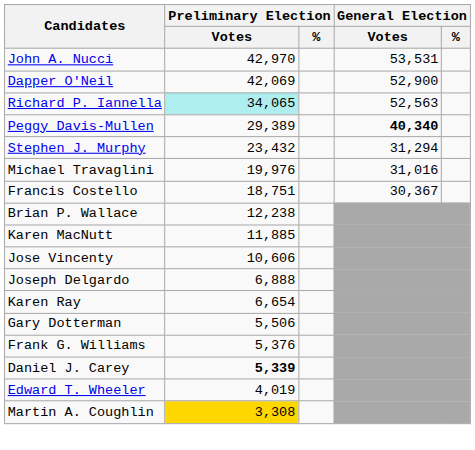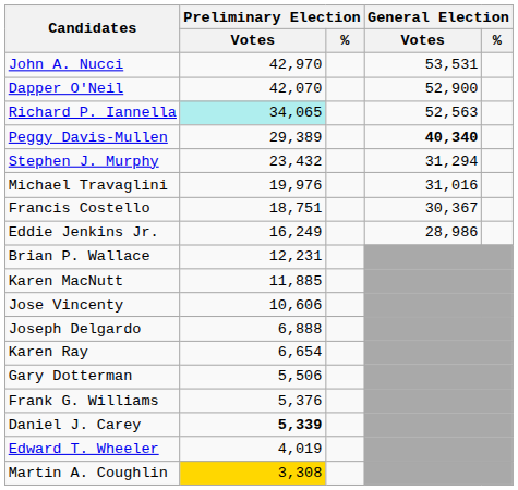Dapper O'Neil | Preliminary Election / Votes: 42,069 -> 42,070
+ row: Eddie Jenkins Jr. | 16,249 | 28,986
Brian P. Wallace | Preliminary Election / Votes: 12,238 -> 12,231
